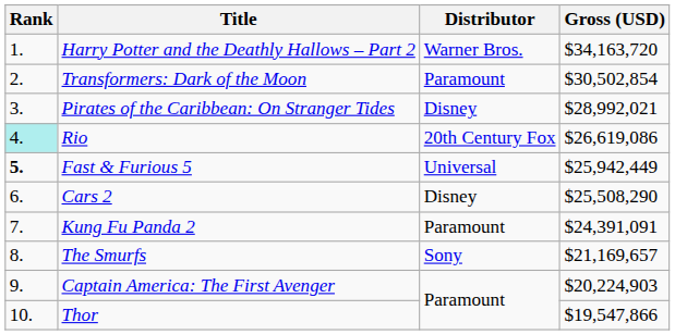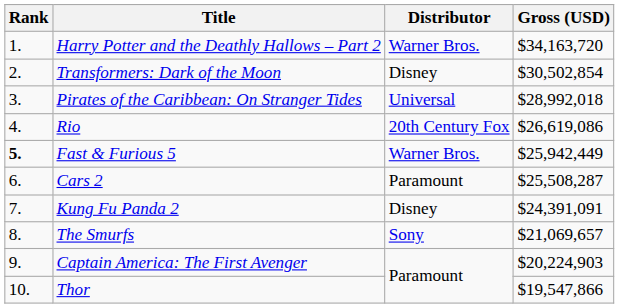Transformers: Dark of the Moon | Distributor: Paramount -> Disney
Pirates of the Caribbean: On Stranger Tides | Distributor: Disney -> Universal
Pirates of the Caribbean: On Stranger Tides | Gross (USD): $28,992,021 -> $28,992,018
Rio | Rank: paleturquoise background -> no background
Fast & Furious 5 | Distributor: Universal -> Warner Bros.
Cars 2 | Distributor: Disney -> Paramount
Cars 2 | Gross (USD): $25,508,290 -> $25,508,287
Kung Fu Panda 2 | Distributor: Paramount -> Disney
The Smurfs | Gross (USD): $21,169,657 -> $21,069,657
